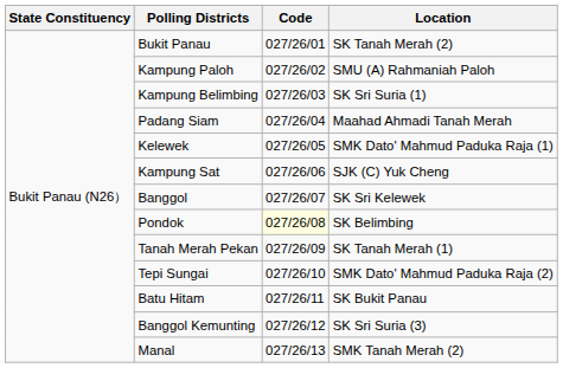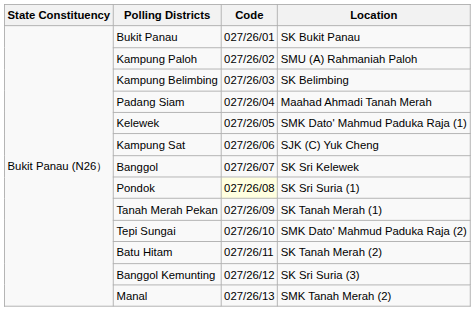Bukit Panau | Location: SK Tanah Merah (2) -> SK Bukit Panau
Kampung Belimbing | Location: SK Sri Suria (1) -> SK Belimbing
Pondok | Location: SK Belimbing -> SK Sri Suria (1)
Batu Hitam | Location: SK Bukit Panau -> SK Tanah Merah (2)
